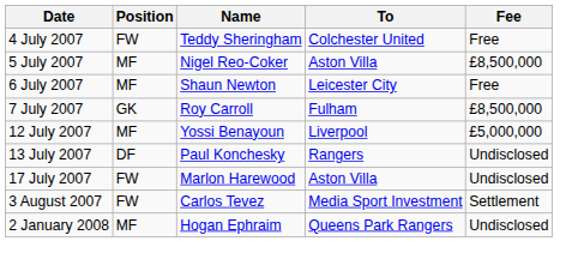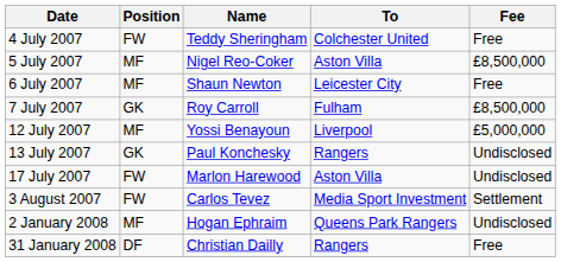13 July 2007 | Position: DF -> GK
+ row: 31 January 2008 | DF | Christian Dailly | Rangers | Free
